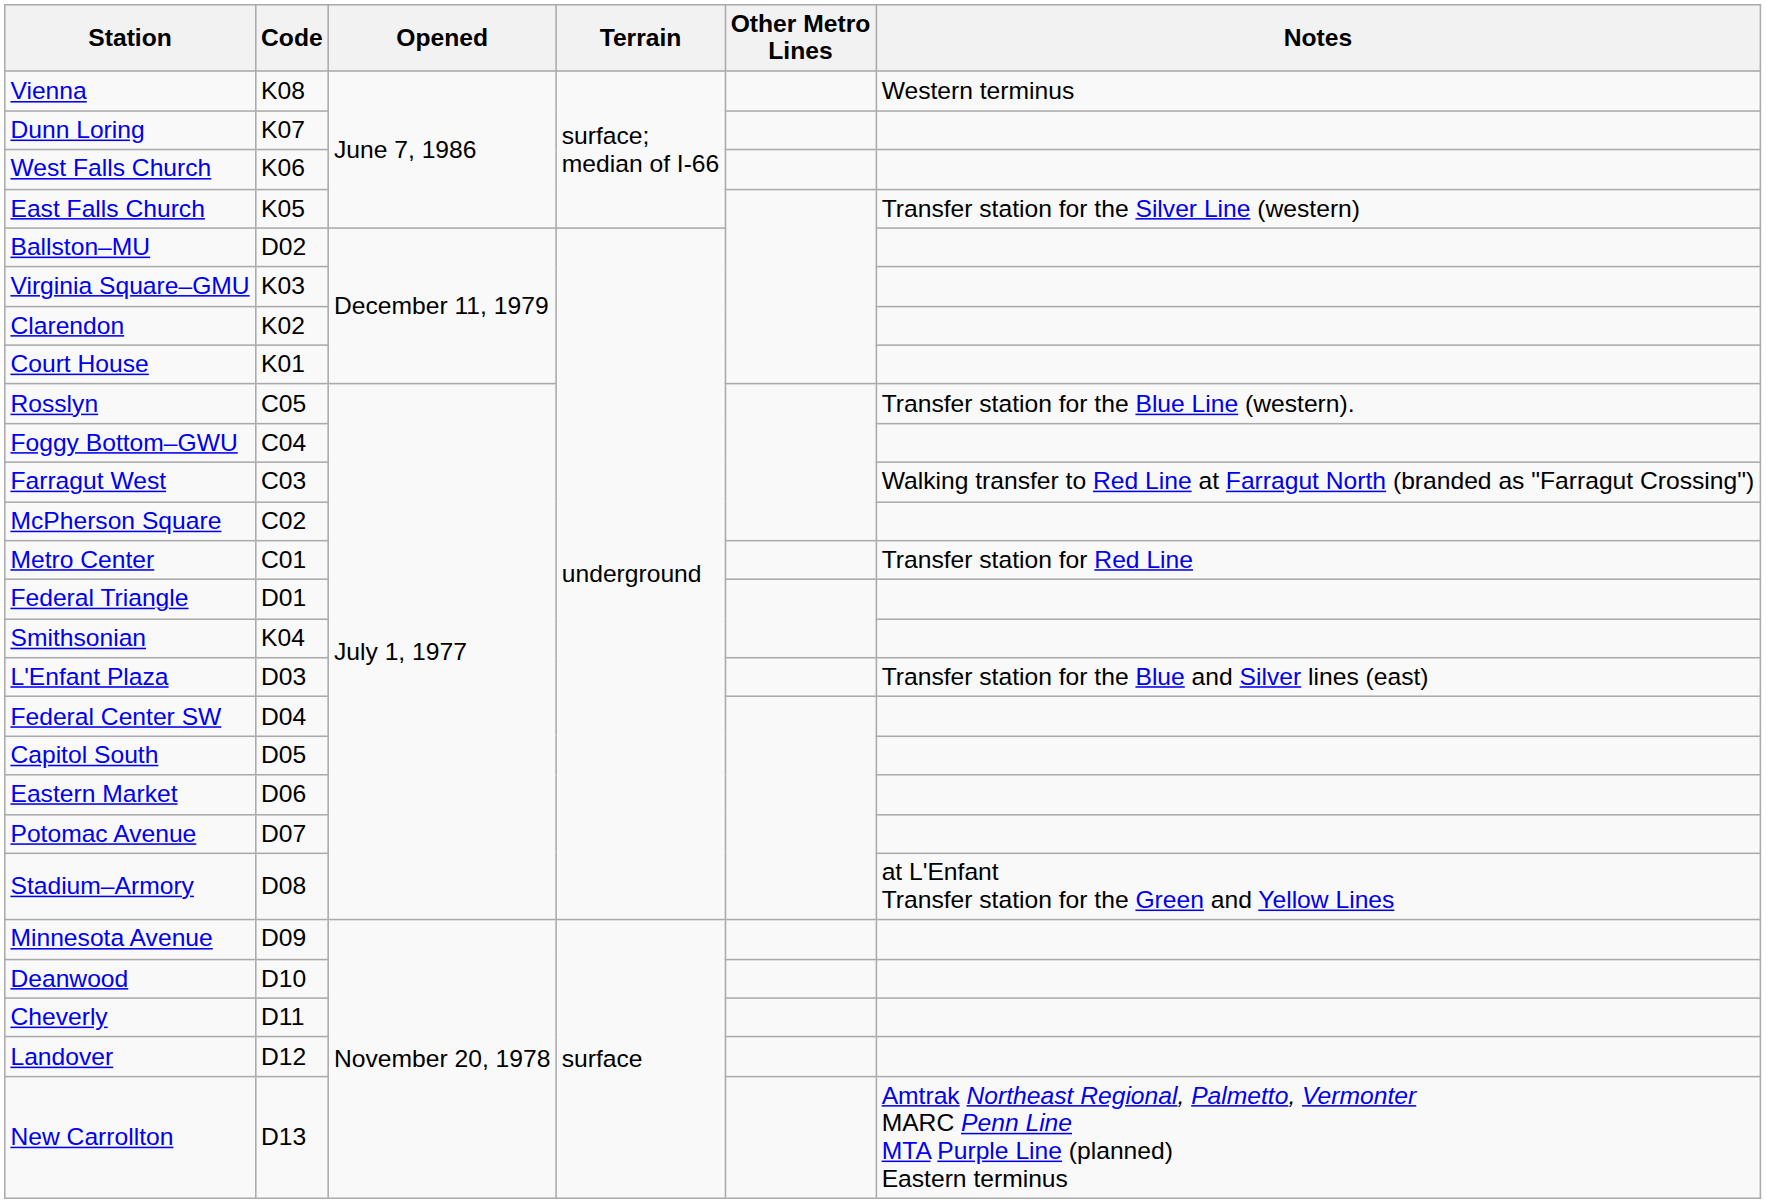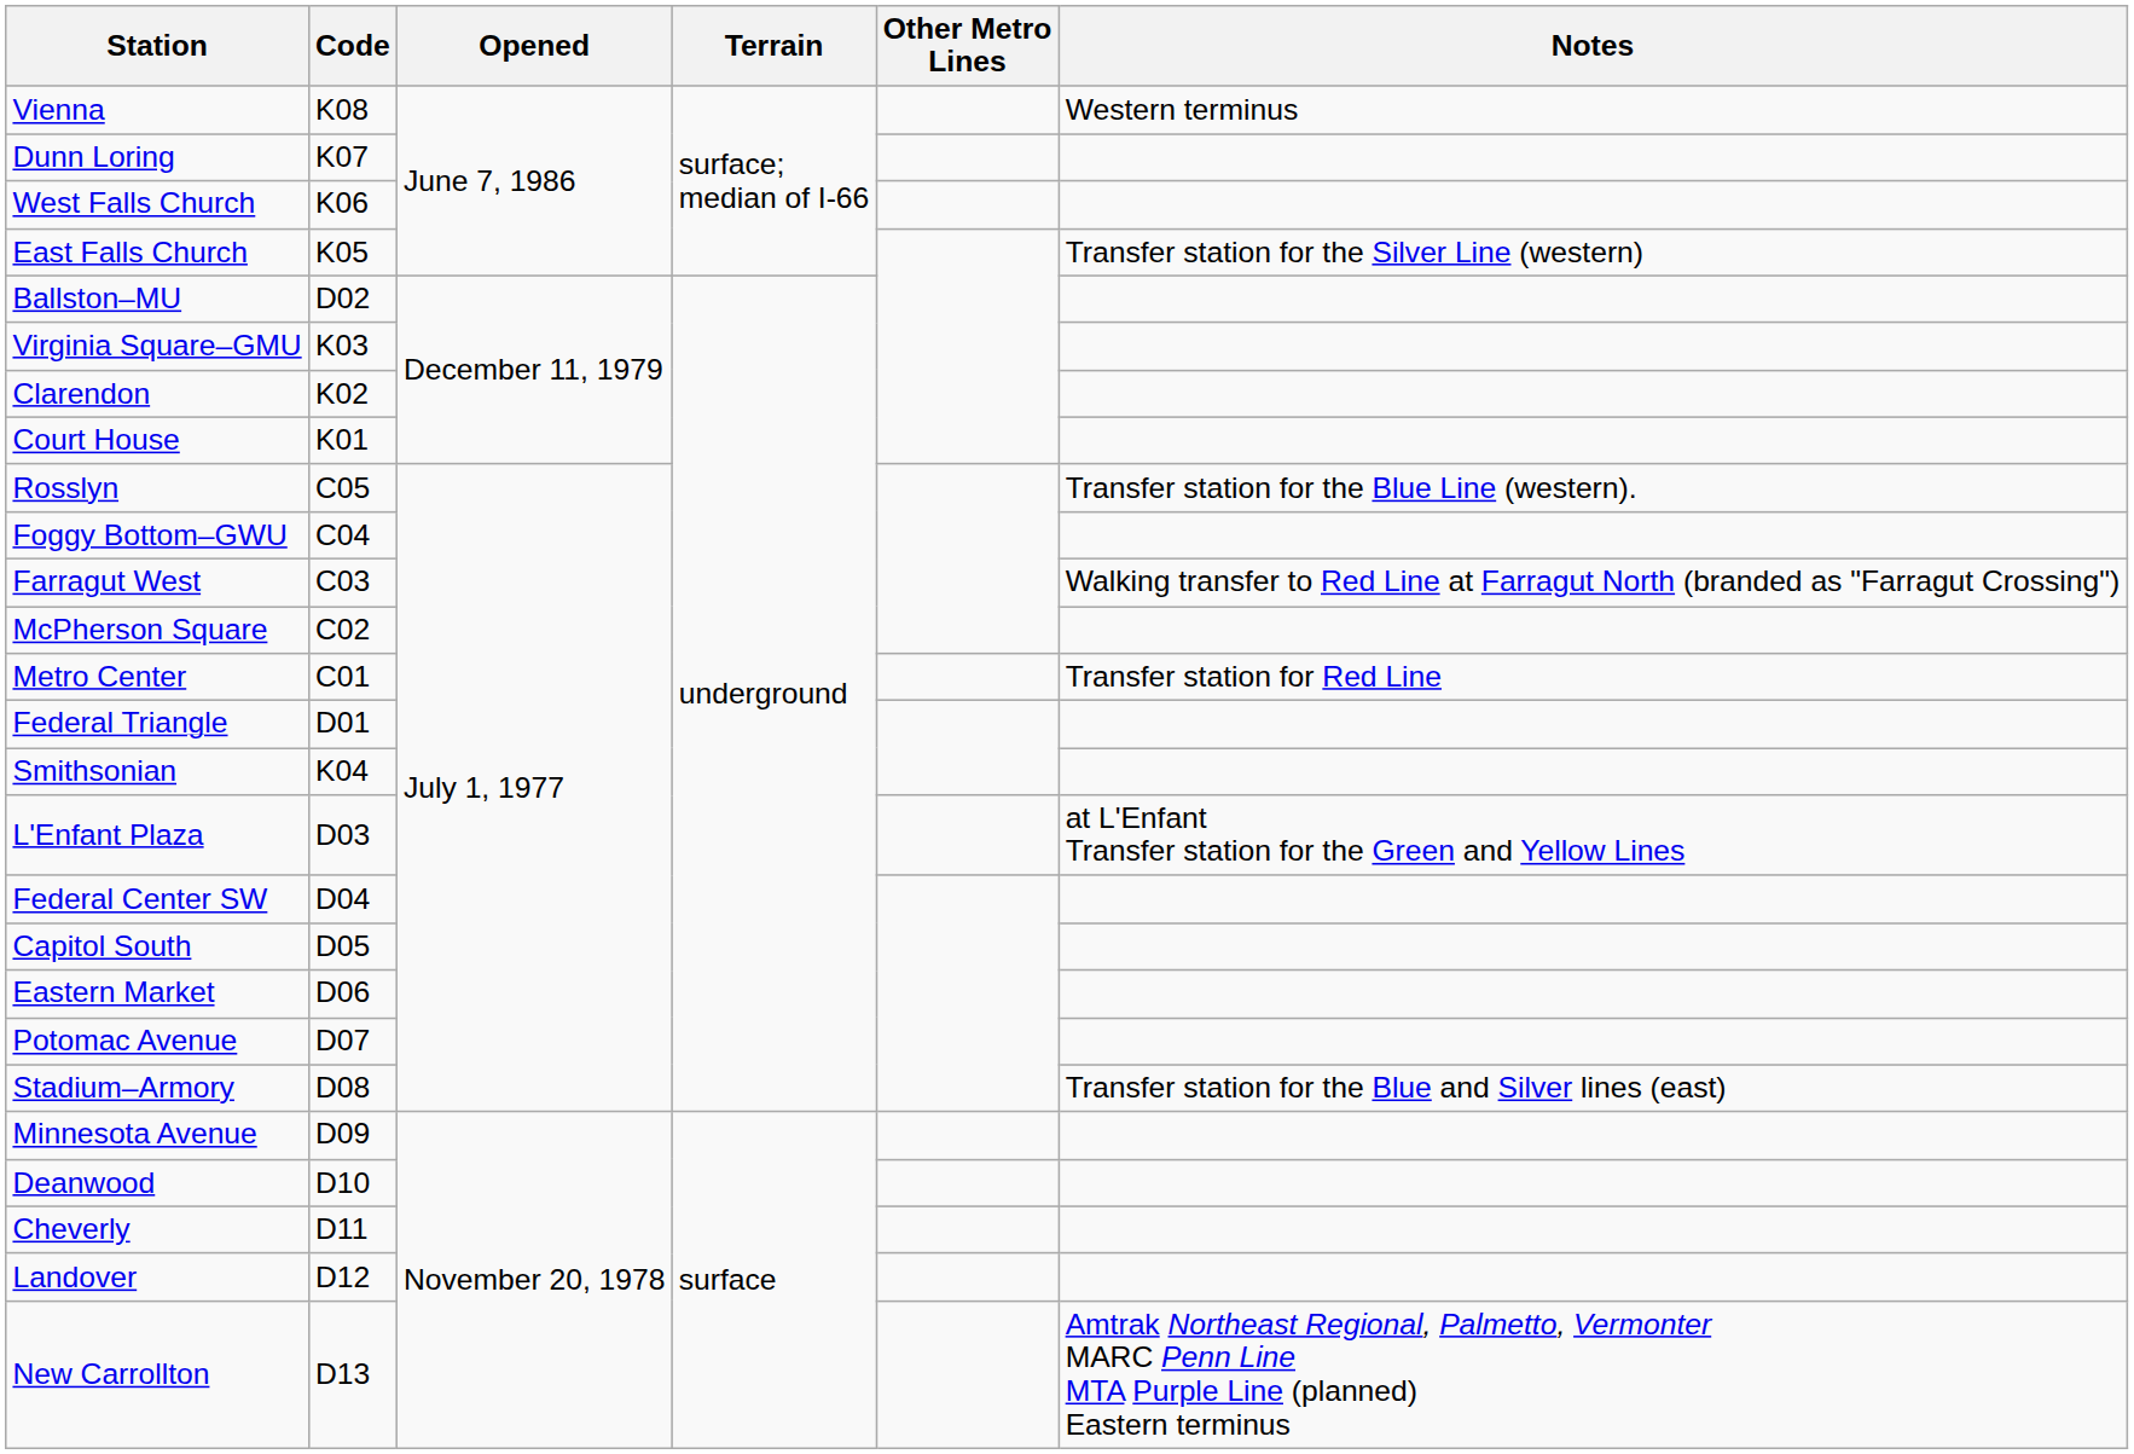L'Enfant Plaza | Notes: Transfer station for the Blue and Silver lines (east) -> at L'Enfant Transfer station for the Green and Yellow Lines
Stadium–Armory | Notes: at L'Enfant Transfer station for the Green and Yellow Lines -> Transfer station for the Blue and Silver lines (east)
